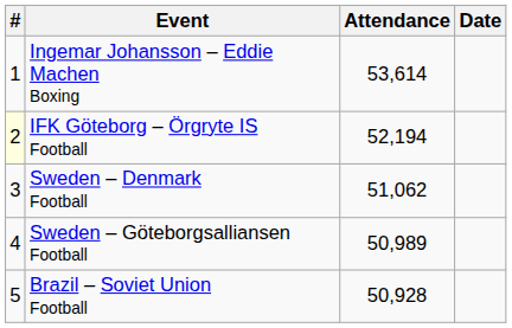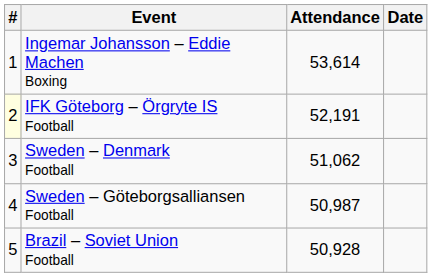IFK Göteborg – Örgryte IS Football | Attendance: 52,194 -> 52,191
Sweden – Göteborgsalliansen Football | Attendance: 50,989 -> 50,987
